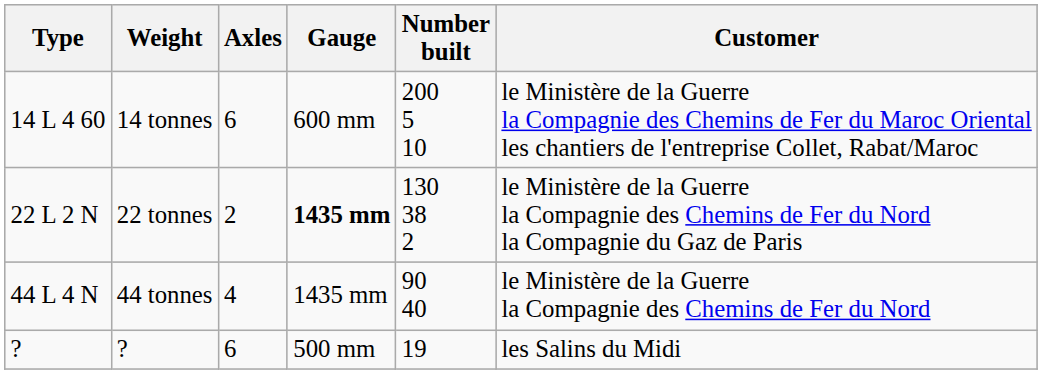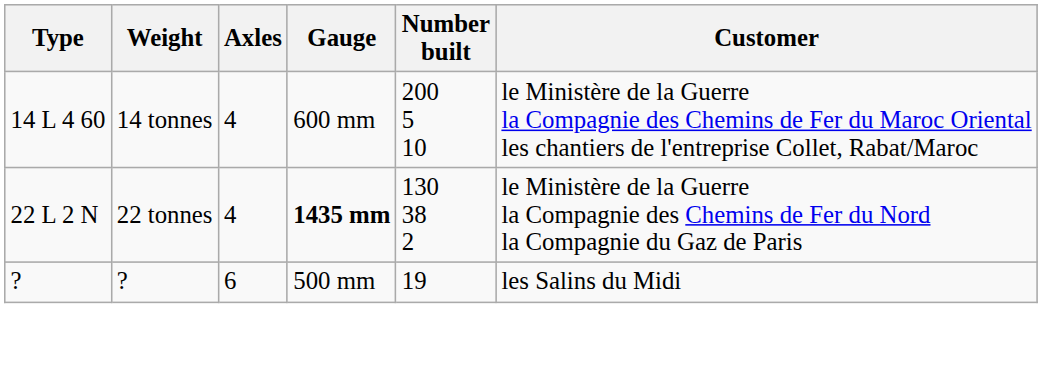14 L 4 60 | Axles: 6 -> 4
22 L 2 N | Axles: 2 -> 4
- row: 44 L 4 N | 44 tonnes | 4 | 1435 mm | 90 40 | le Ministère de la Guerre la Compagnie des Chemins de Fer du Nord
